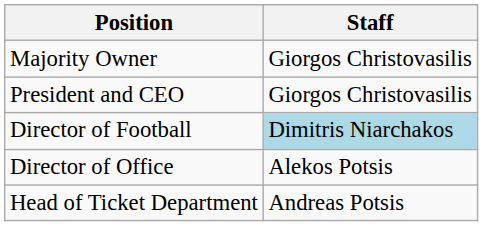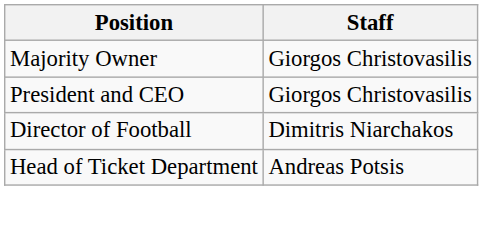Director of Football | Staff: lightblue background -> no background
- row: Director of Office | Alekos Potsis
